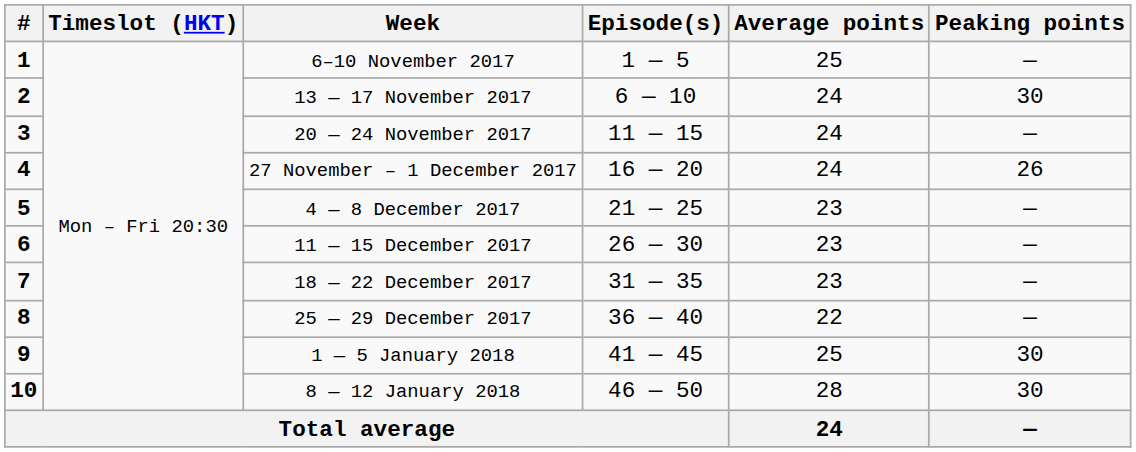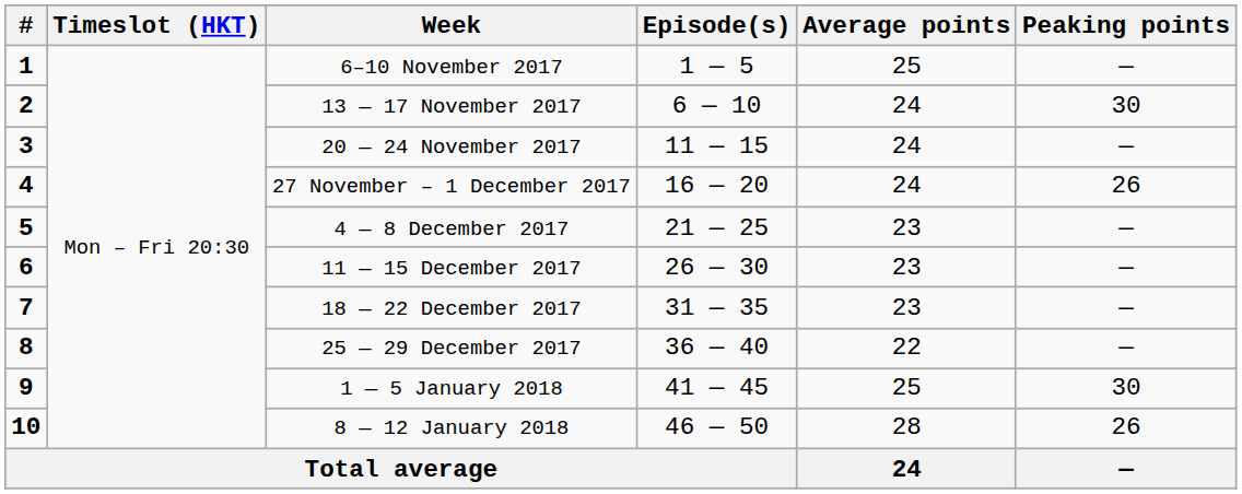8 — 12 January 2018 | Peaking points: 30 -> 26
